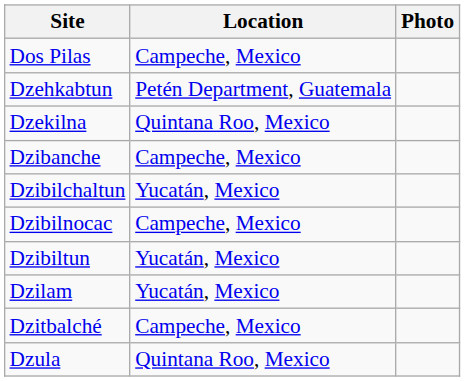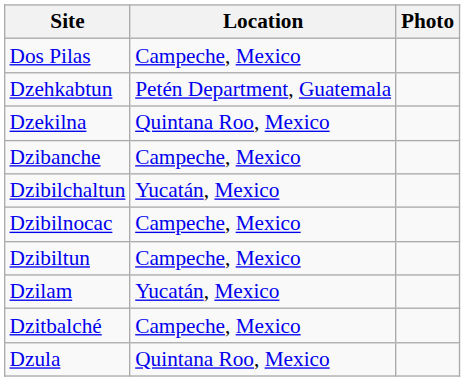Dzibiltun | Location: Yucatán, Mexico -> Campeche, Mexico
